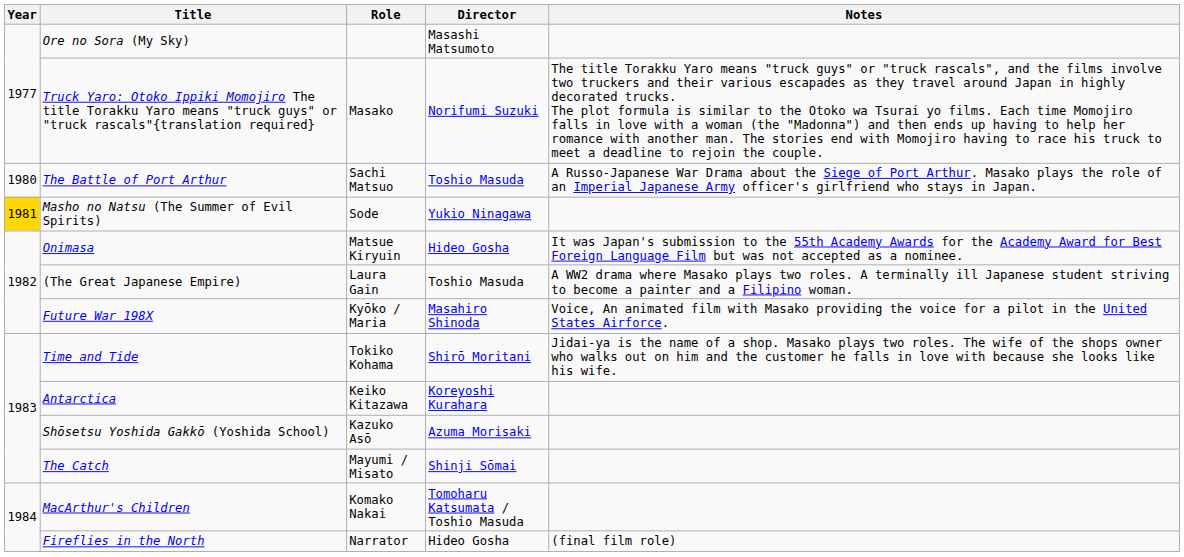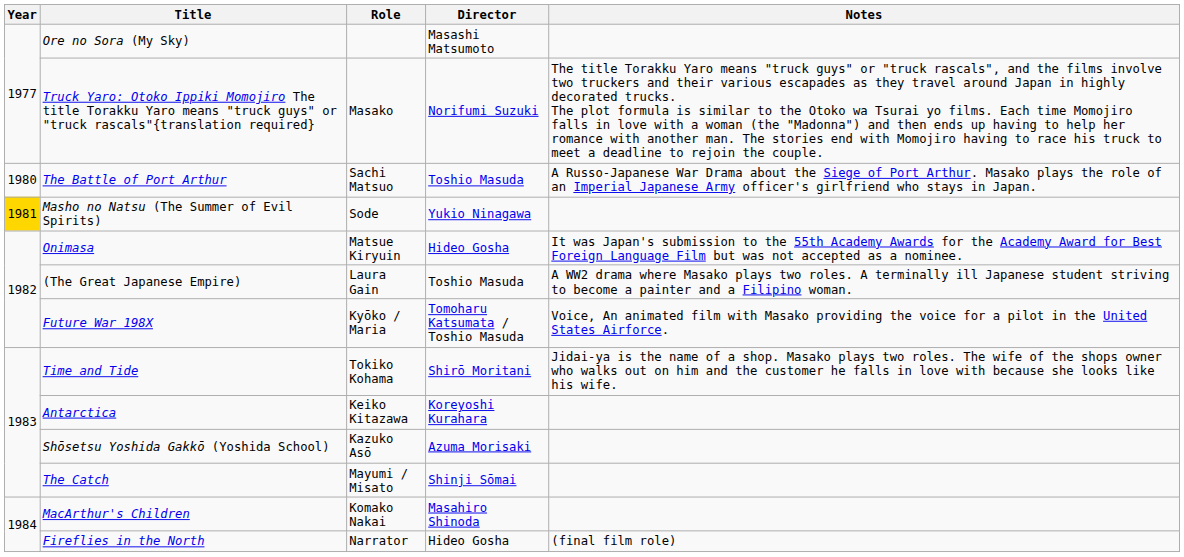Future War 198X | Director: Masahiro Shinoda -> Tomoharu Katsumata / Toshio Masuda
MacArthur's Children | Director: Tomoharu Katsumata / Toshio Masuda -> Masahiro Shinoda
